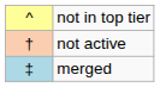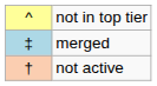rows swapped: not active <-> merged
